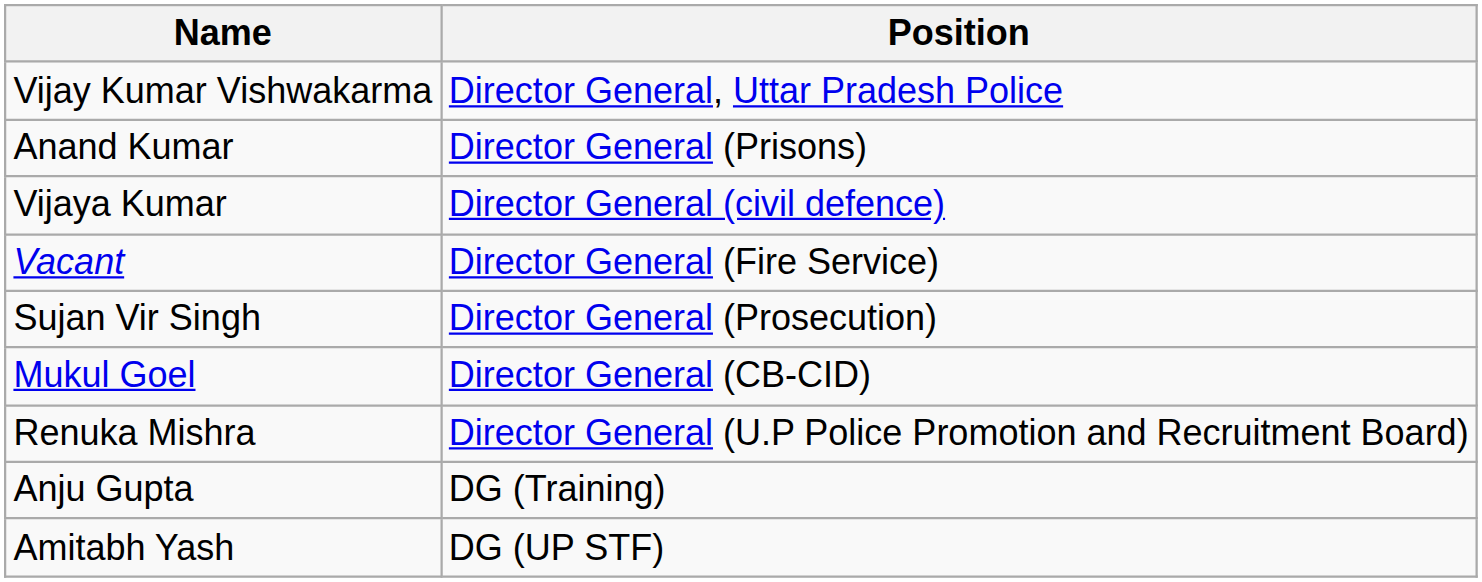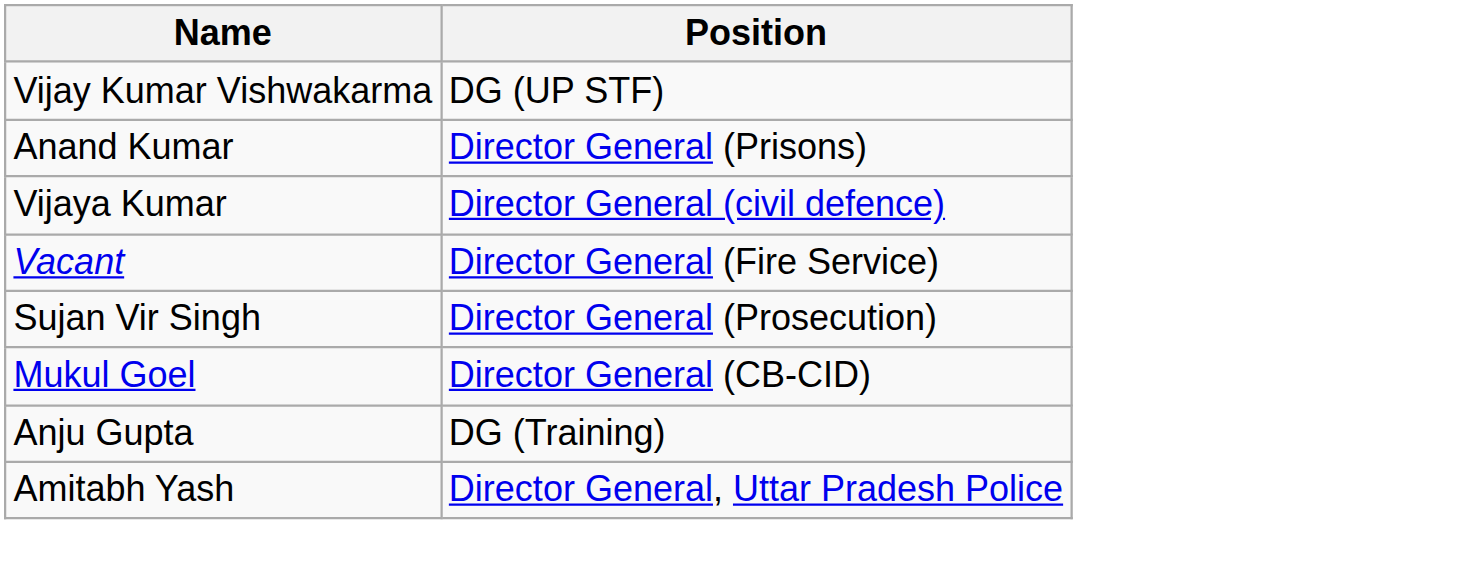Vijay Kumar Vishwakarma | Position: Director General, Uttar Pradesh Police -> DG (UP STF)
- row: Renuka Mishra | Director General (U.P Police Promotion and Recruitment Board)
Amitabh Yash | Position: DG (UP STF) -> Director General, Uttar Pradesh Police
